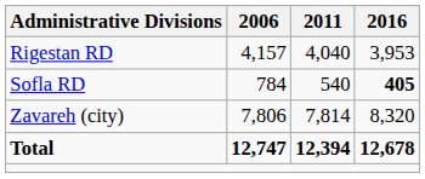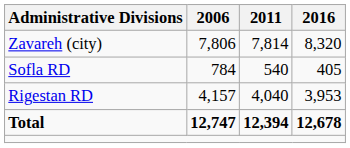rows swapped: Rigestan RD <-> Zavareh (city)
Sofla RD | 2016: bold -> normal
